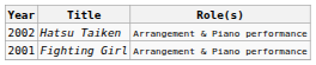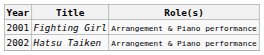rows swapped: Fighting Girl <-> Hatsu Taiken
